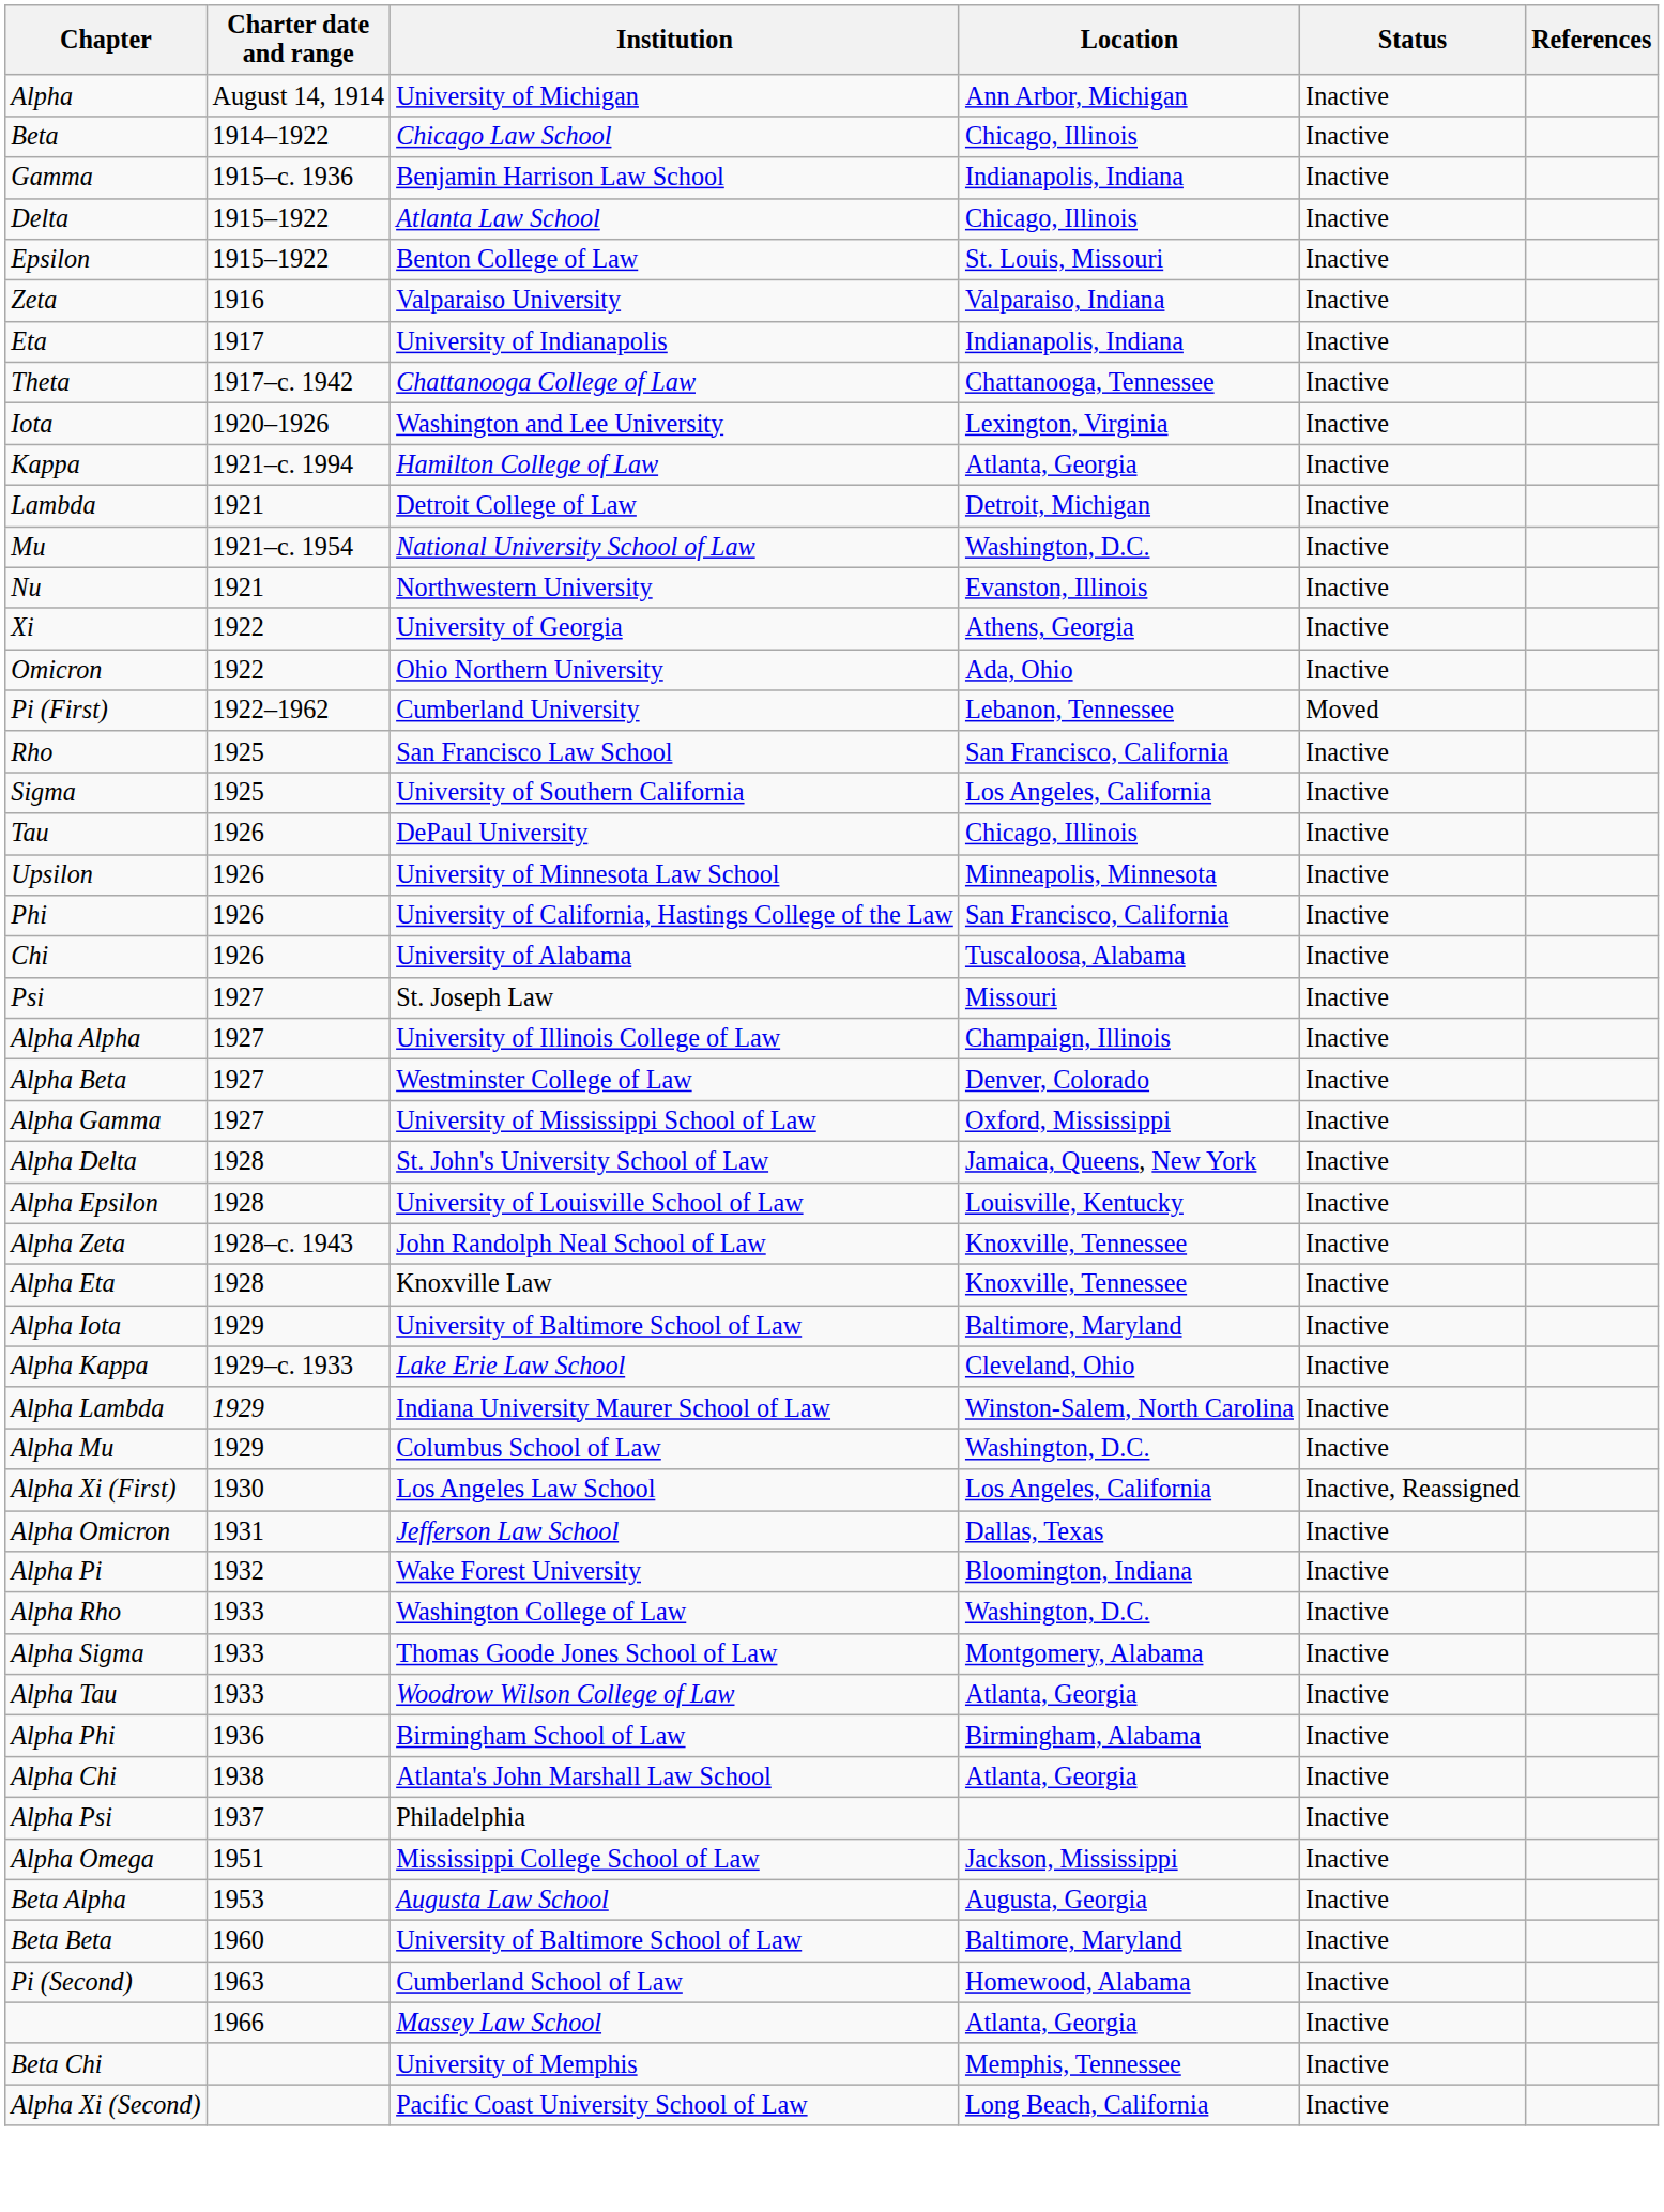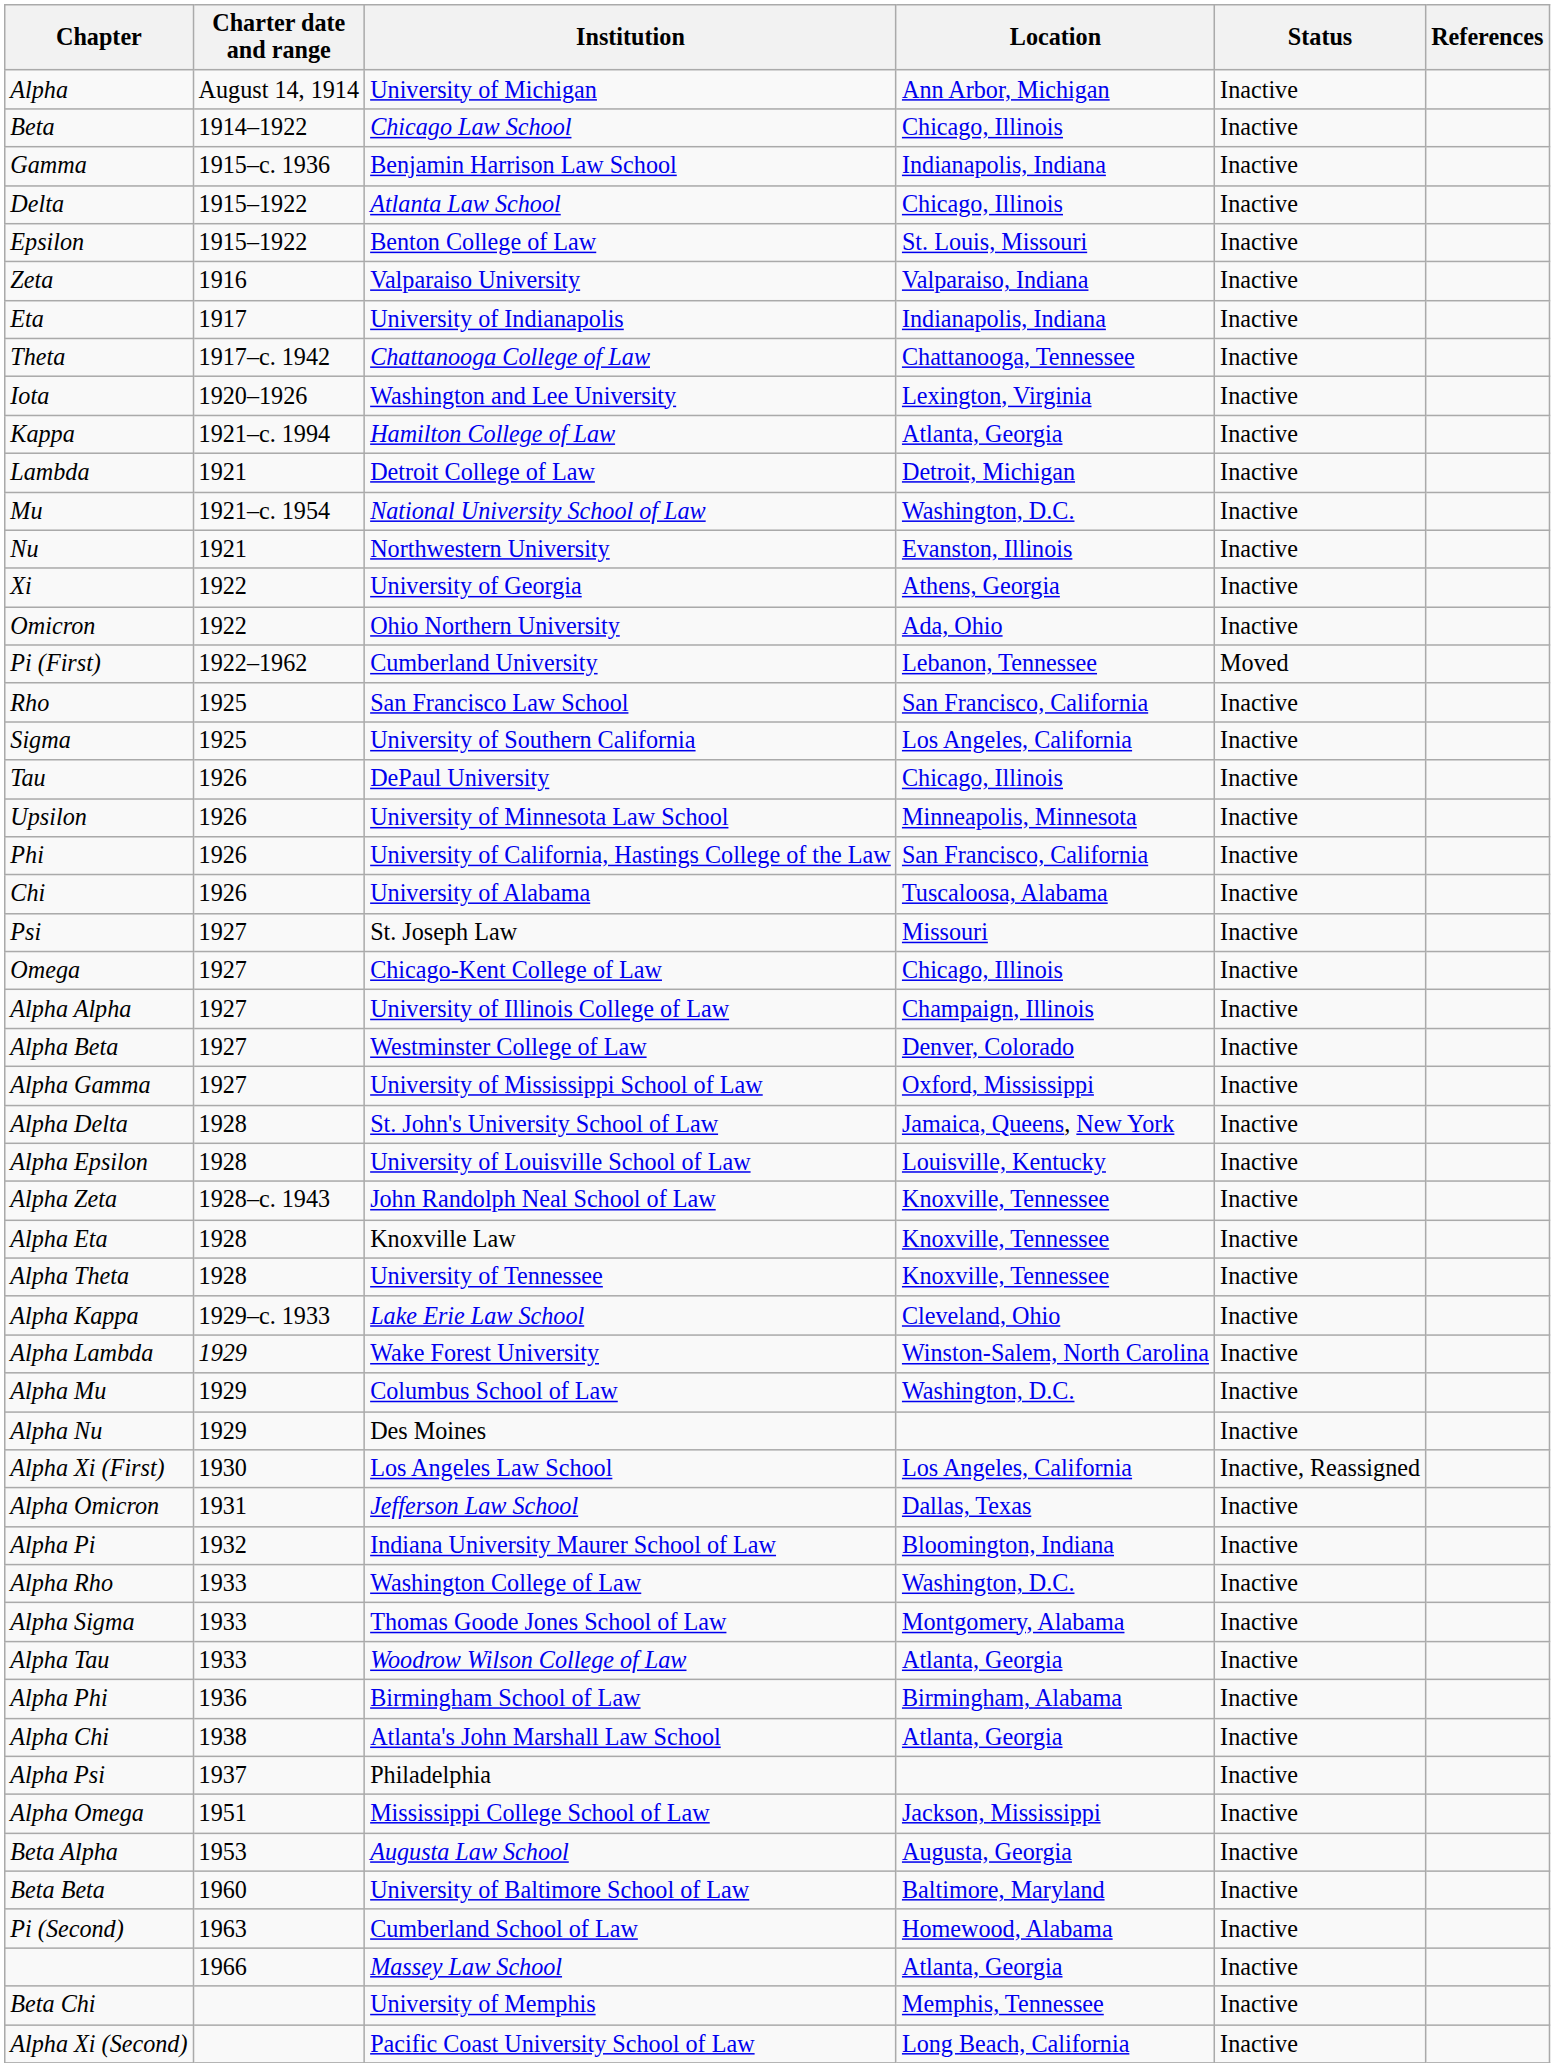+ row: Omega | 1927 | Chicago-Kent College of Law | Chicago, Illinois | Inactive
+ row: Alpha Theta | 1928 | University of Tennessee | Knoxville, Tennessee | Inactive
- row: Alpha Iota | 1929 | University of Baltimore School of Law | Baltimore, Maryland | Inactive
Alpha Lambda | Institution: Indiana University Maurer School of Law -> Wake Forest University
+ row: Alpha Nu | 1929 | Des Moines | Inactive
Alpha Pi | Institution: Wake Forest University -> Indiana University Maurer School of Law
